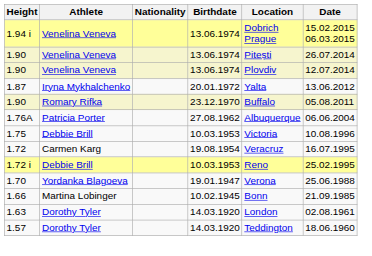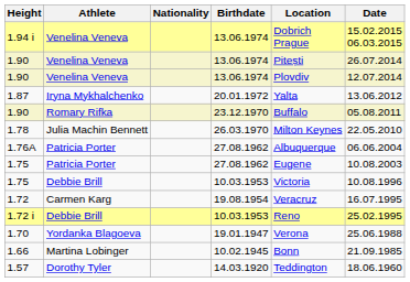+ row: 1.78 | Julia Machin Bennett | 26.03.1970 | Milton Keynes | 22.05.2010
+ row: 1.75 | Patricia Porter | 27.08.1962 | Eugene | 10.08.2003
- row: 1.63 | Dorothy Tyler | 14.03.1920 | London | 02.08.1961
